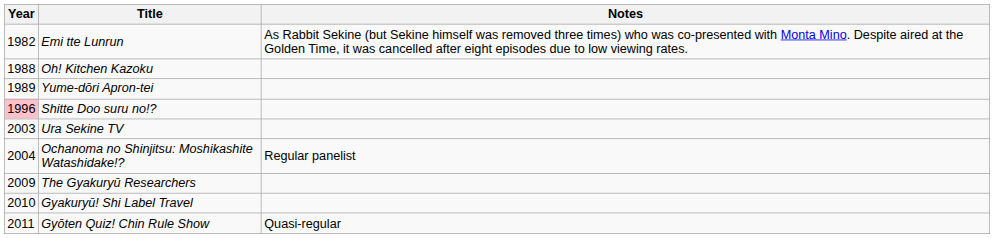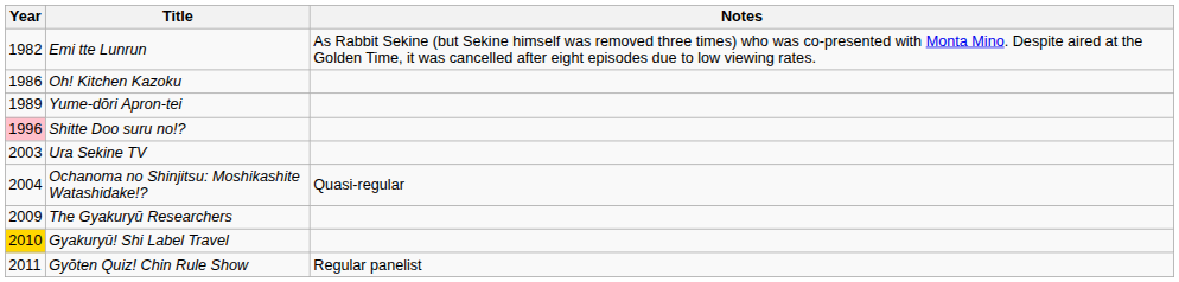Oh! Kitchen Kazoku | Year: 1988 -> 1986
Ochanoma no Shinjitsu: Moshikashite Watashidake!? | Notes: Regular panelist -> Quasi-regular
Gyakuryū! Shi Label Travel | Year: no background -> gold background
Gyōten Quiz! Chin Rule Show | Notes: Quasi-regular -> Regular panelist
